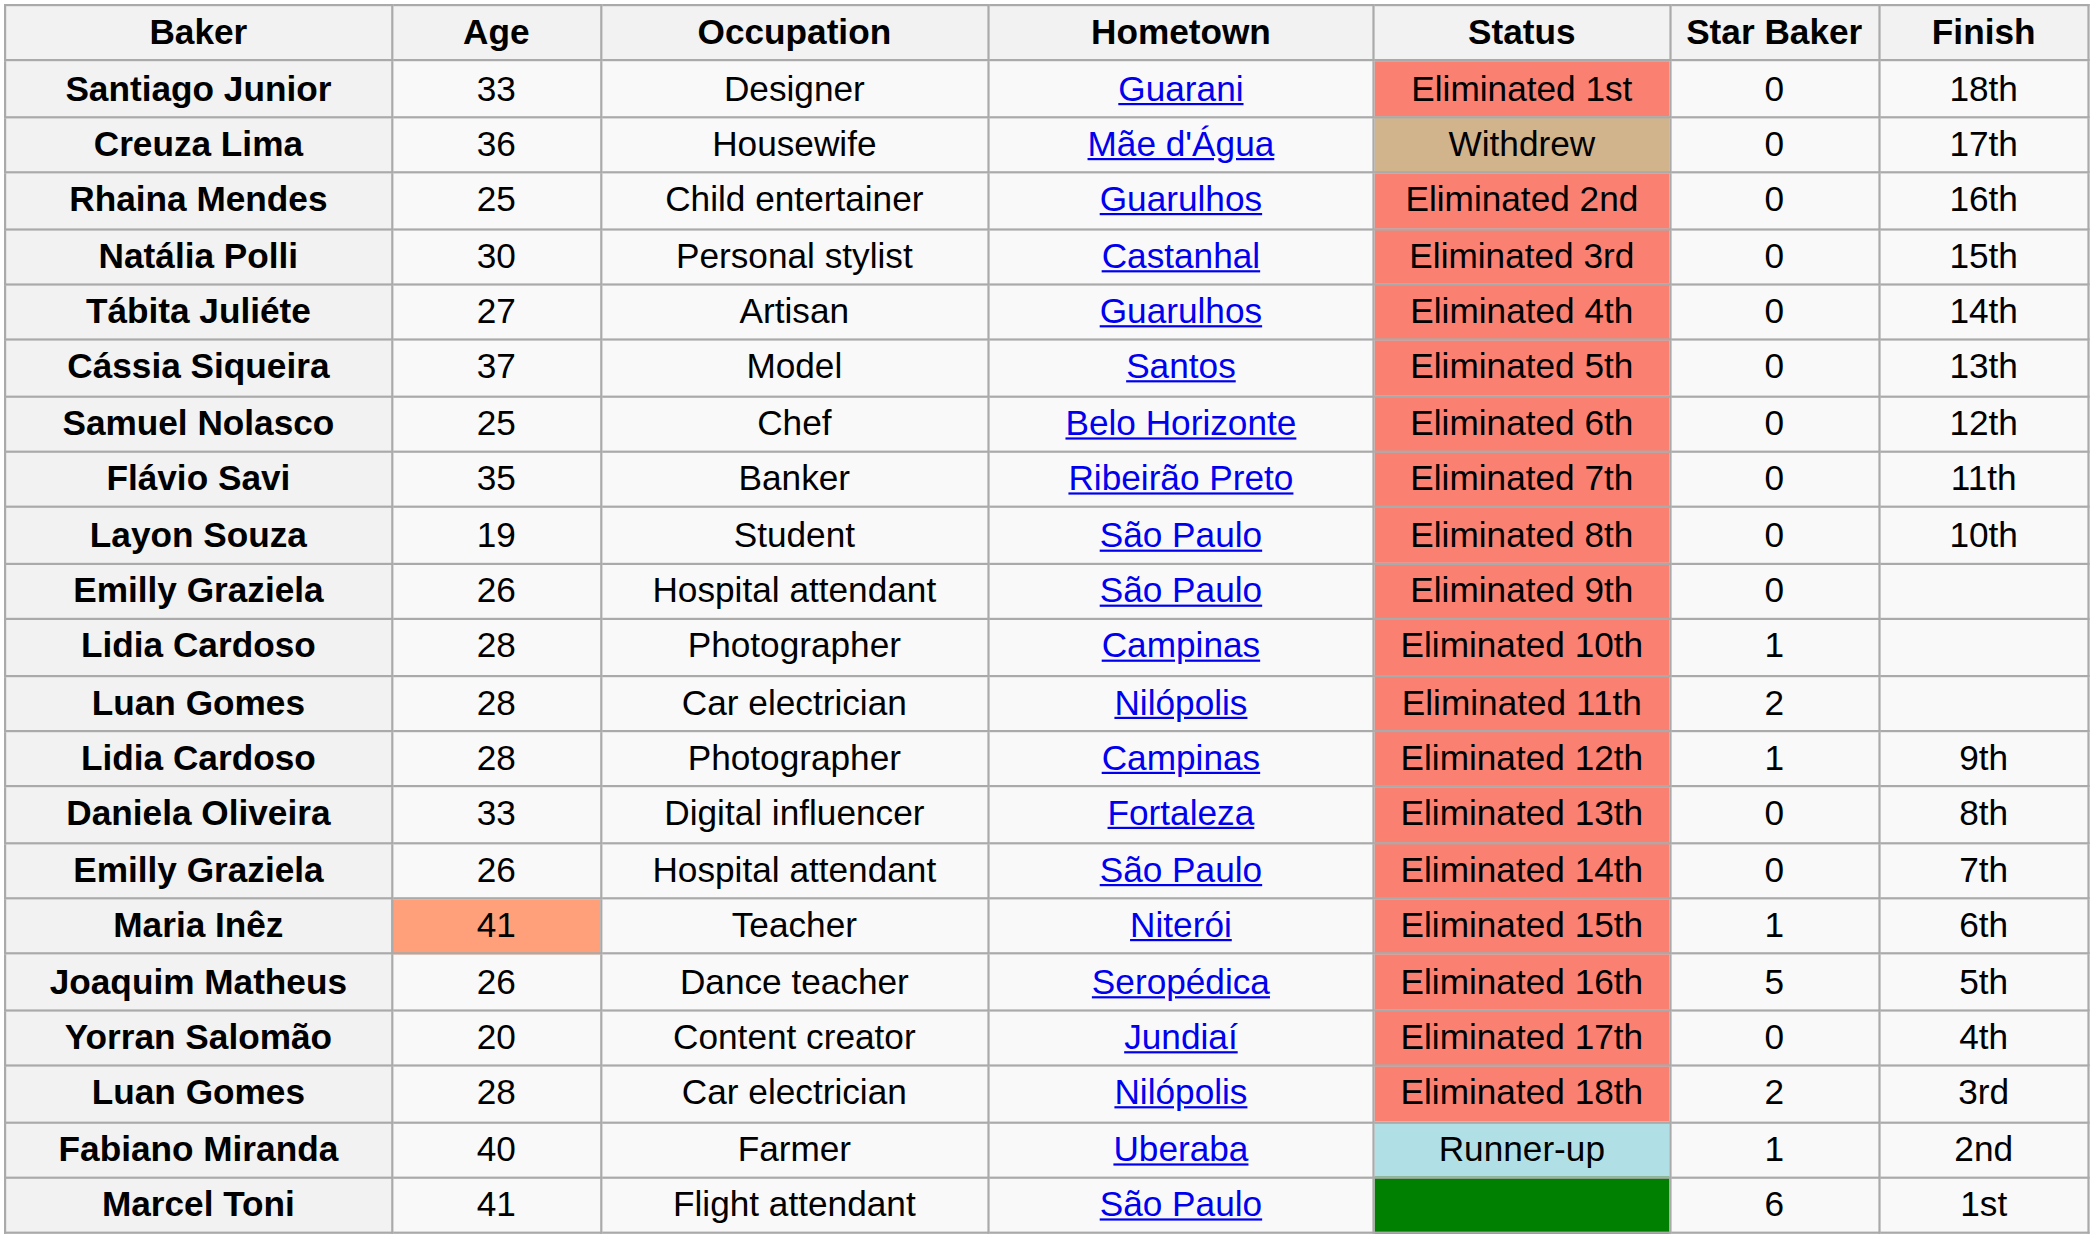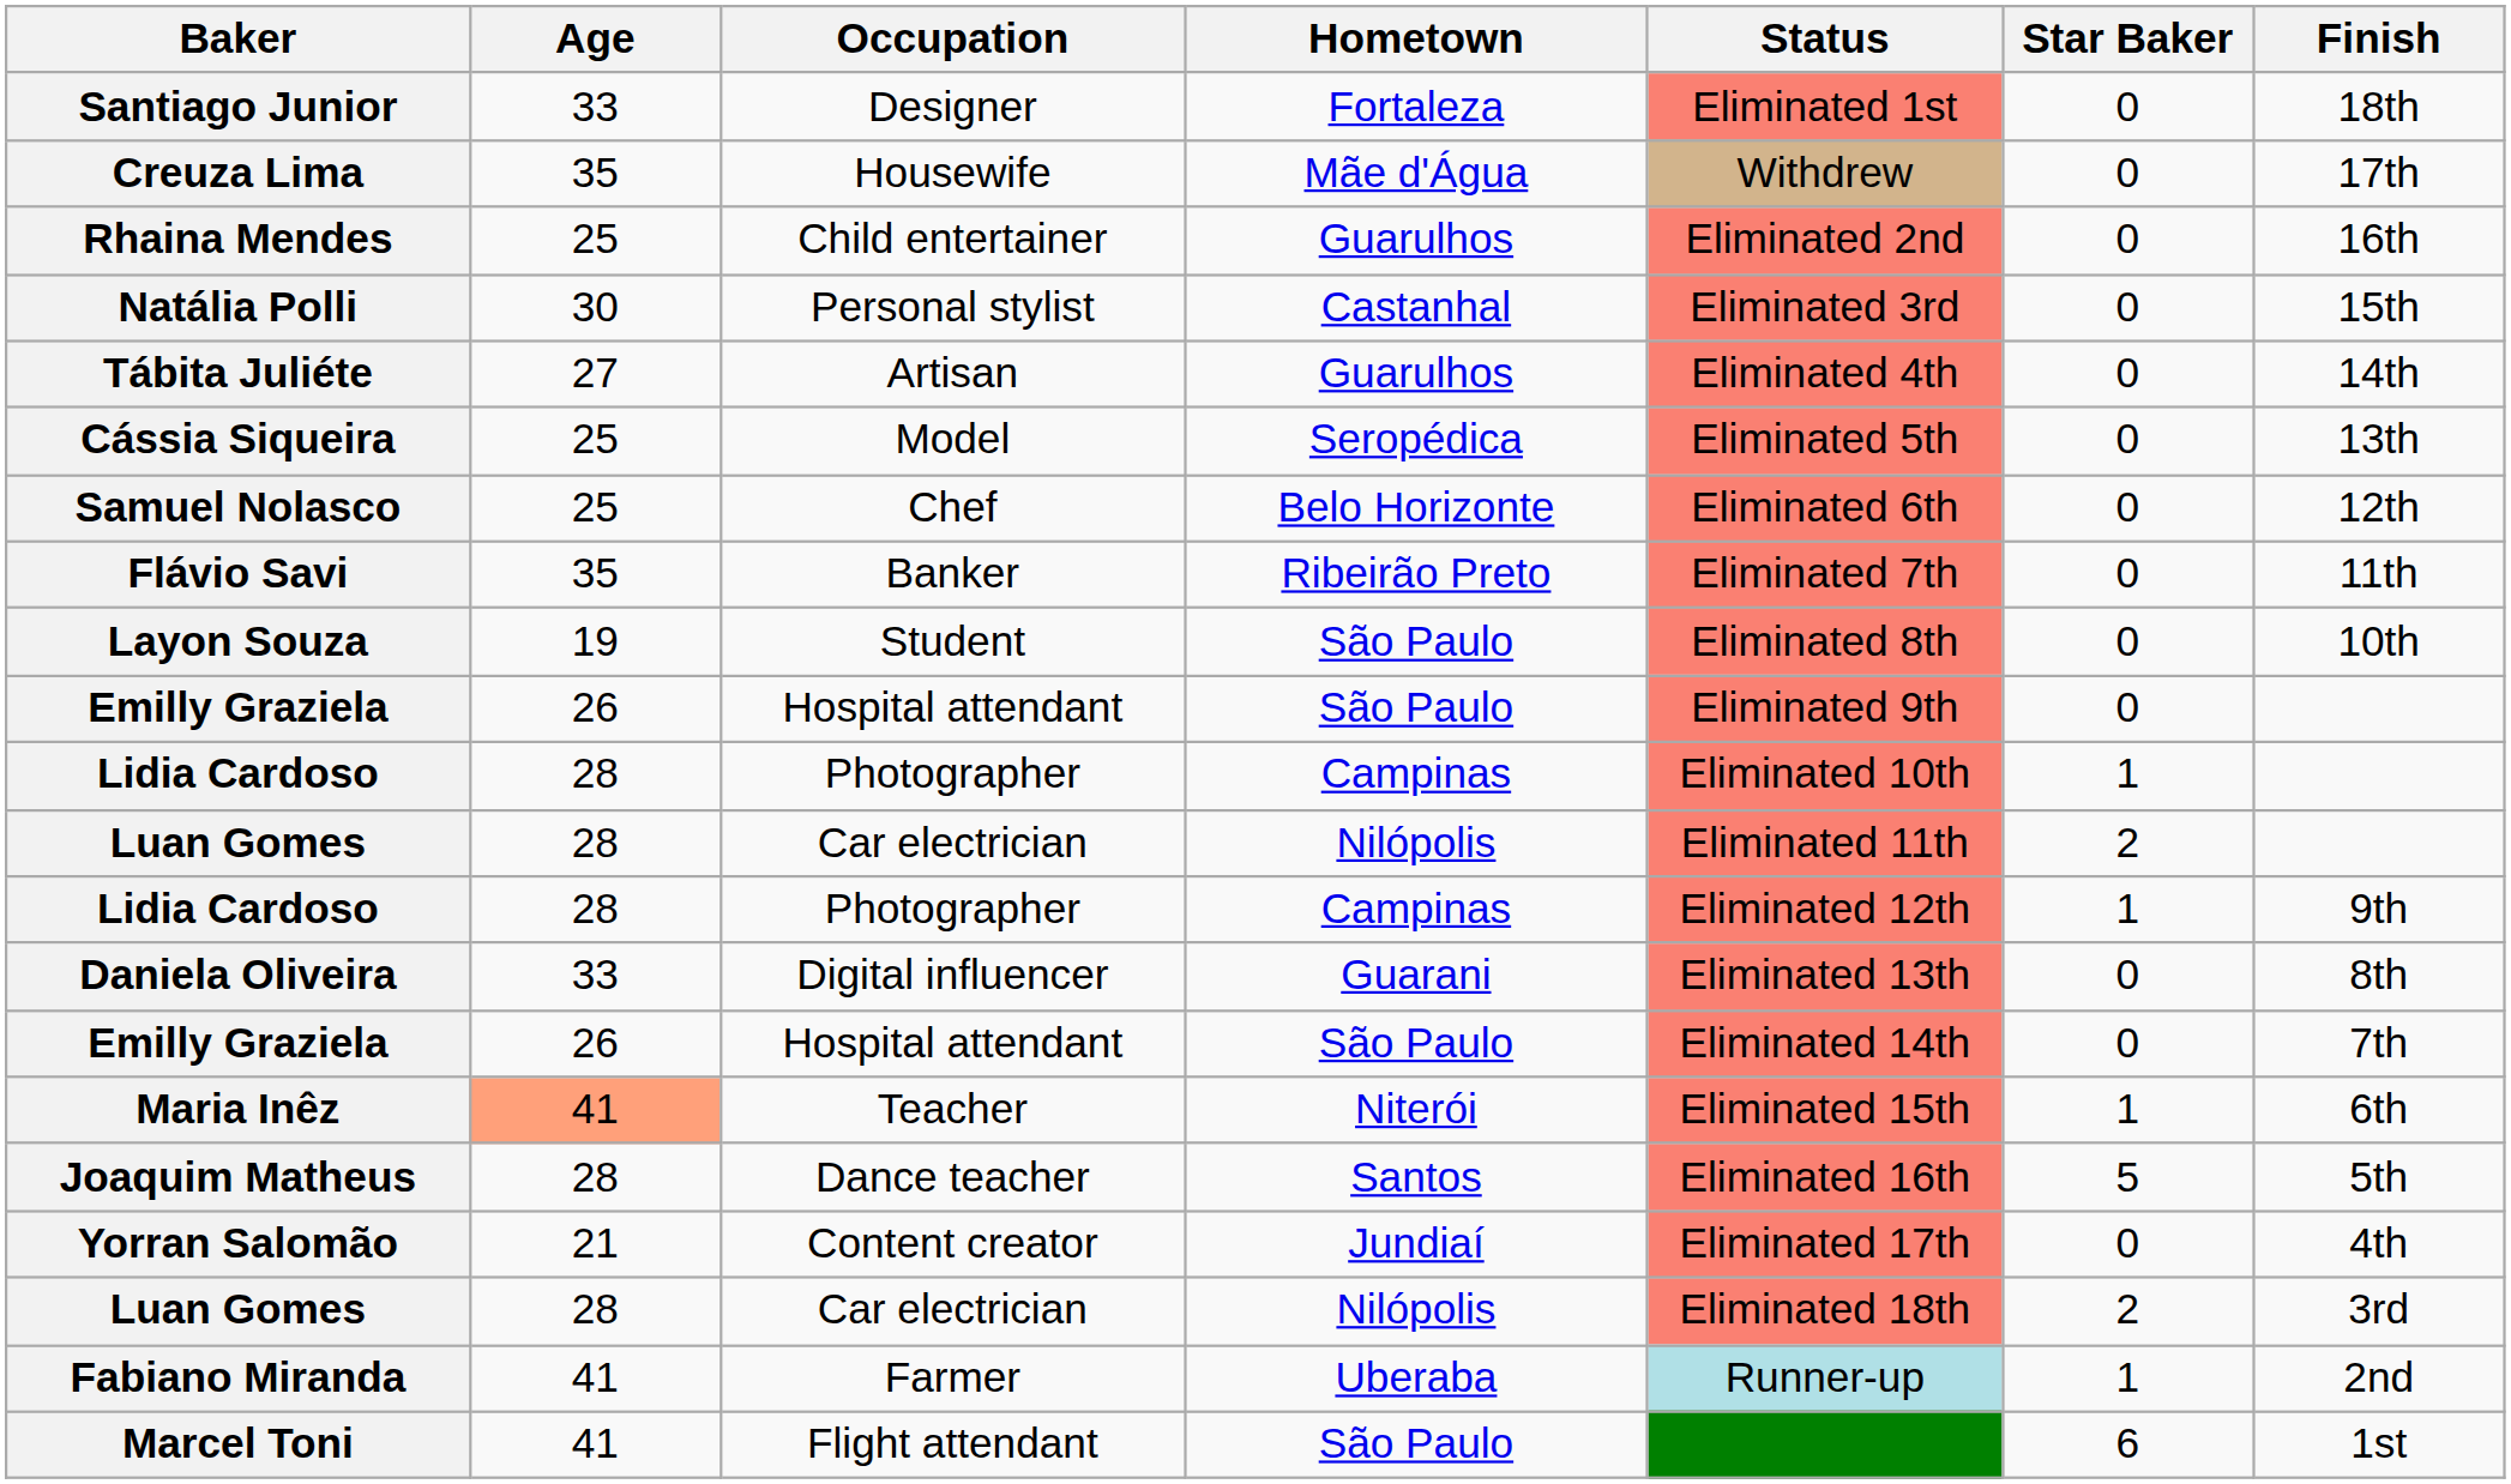Santiago Junior | Hometown: Guarani -> Fortaleza
Creuza Lima | Age: 36 -> 35
Cássia Siqueira | Age: 37 -> 25
Cássia Siqueira | Hometown: Santos -> Seropédica
Daniela Oliveira | Hometown: Fortaleza -> Guarani
Joaquim Matheus | Age: 26 -> 28
Joaquim Matheus | Hometown: Seropédica -> Santos
Yorran Salomão | Age: 20 -> 21
Fabiano Miranda | Age: 40 -> 41
